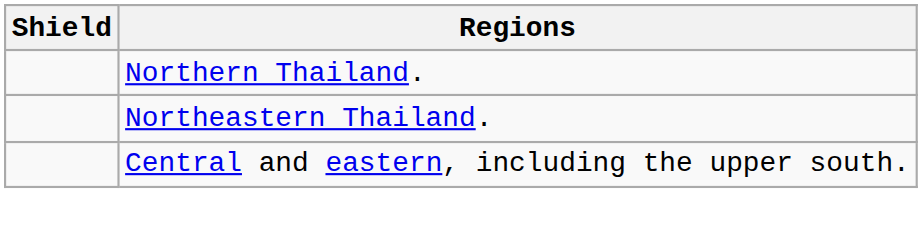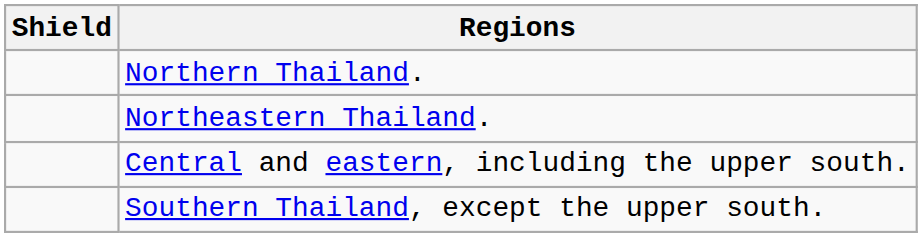+ row: Southern Thailand, except the upper south.
